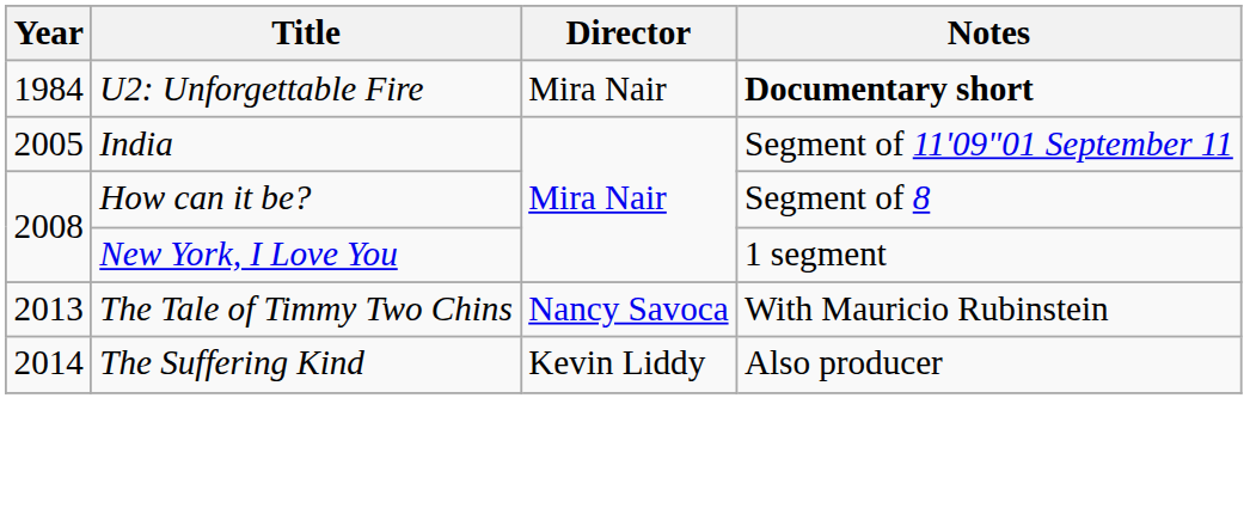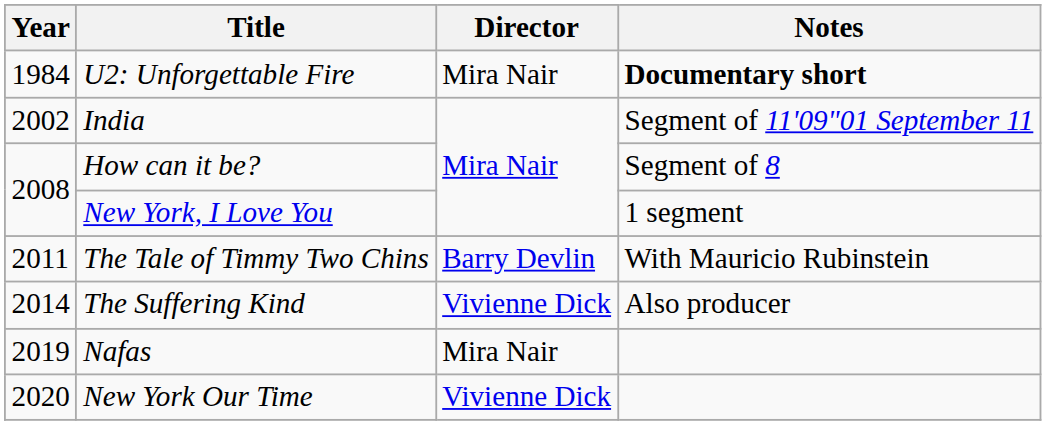India | Year: 2005 -> 2002
The Tale of Timmy Two Chins | Year: 2013 -> 2011
The Tale of Timmy Two Chins | Director: Nancy Savoca -> Barry Devlin
The Suffering Kind | Director: Kevin Liddy -> Vivienne Dick
+ row: 2019 | Nafas | Mira Nair
+ row: 2020 | New York Our Time | Vivienne Dick
